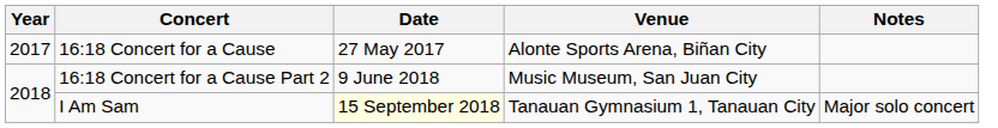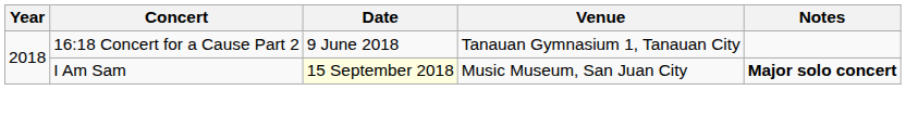- row: 2017 | 16:18 Concert for a Cause | 27 May 2017 | Alonte Sports Arena, Biñan City
16:18 Concert for a Cause Part 2 | Venue: Music Museum, San Juan City -> Tanauan Gymnasium 1, Tanauan City
I Am Sam | Venue: Tanauan Gymnasium 1, Tanauan City -> Music Museum, San Juan City
I Am Sam | Notes: normal -> bold
